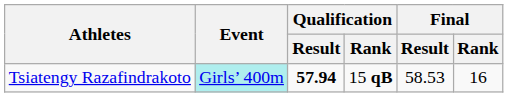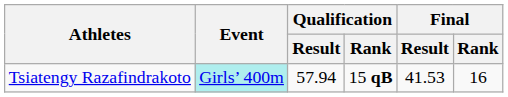Tsiatengy Razafindrakoto | Qualification / Result: bold -> normal
Tsiatengy Razafindrakoto | Final / Result: 58.53 -> 41.53
